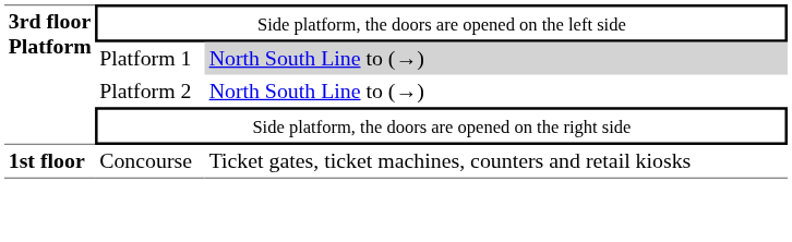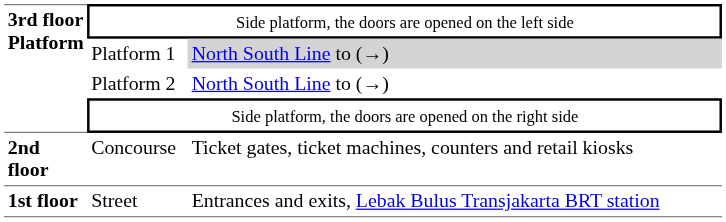Concourse | column 1: 1st floor -> 2nd floor
+ row: 1st floor | Street | Entrances and exits, Lebak Bulus Transjakarta BRT station
